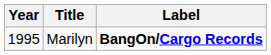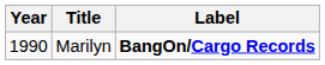Marilyn | Year: 1995 -> 1990
